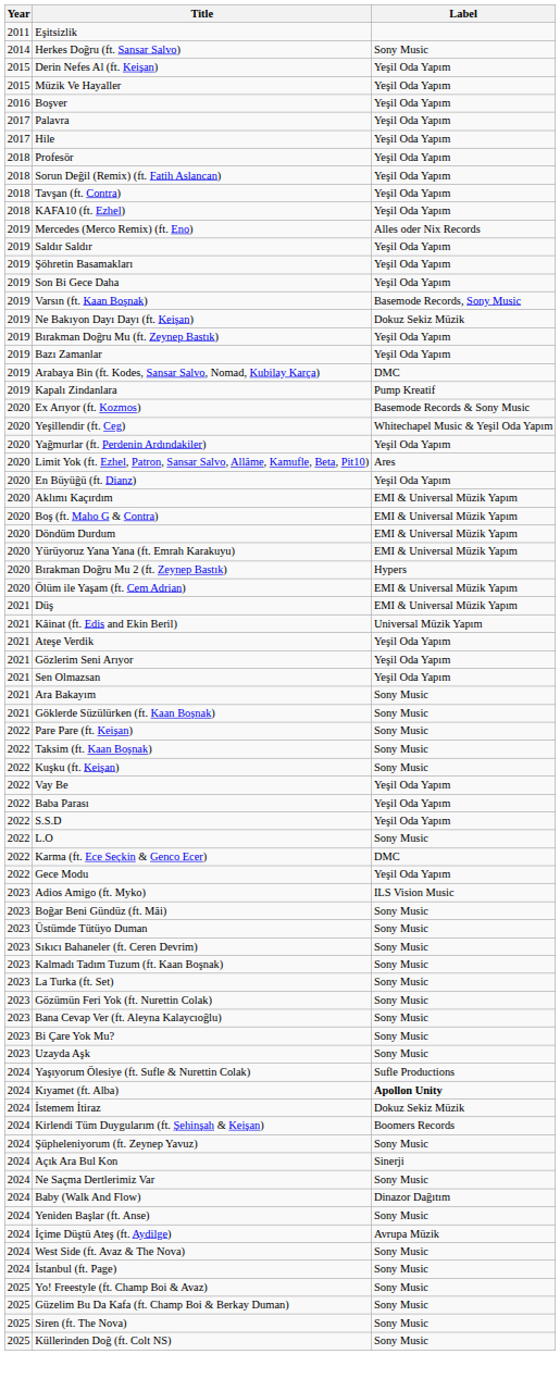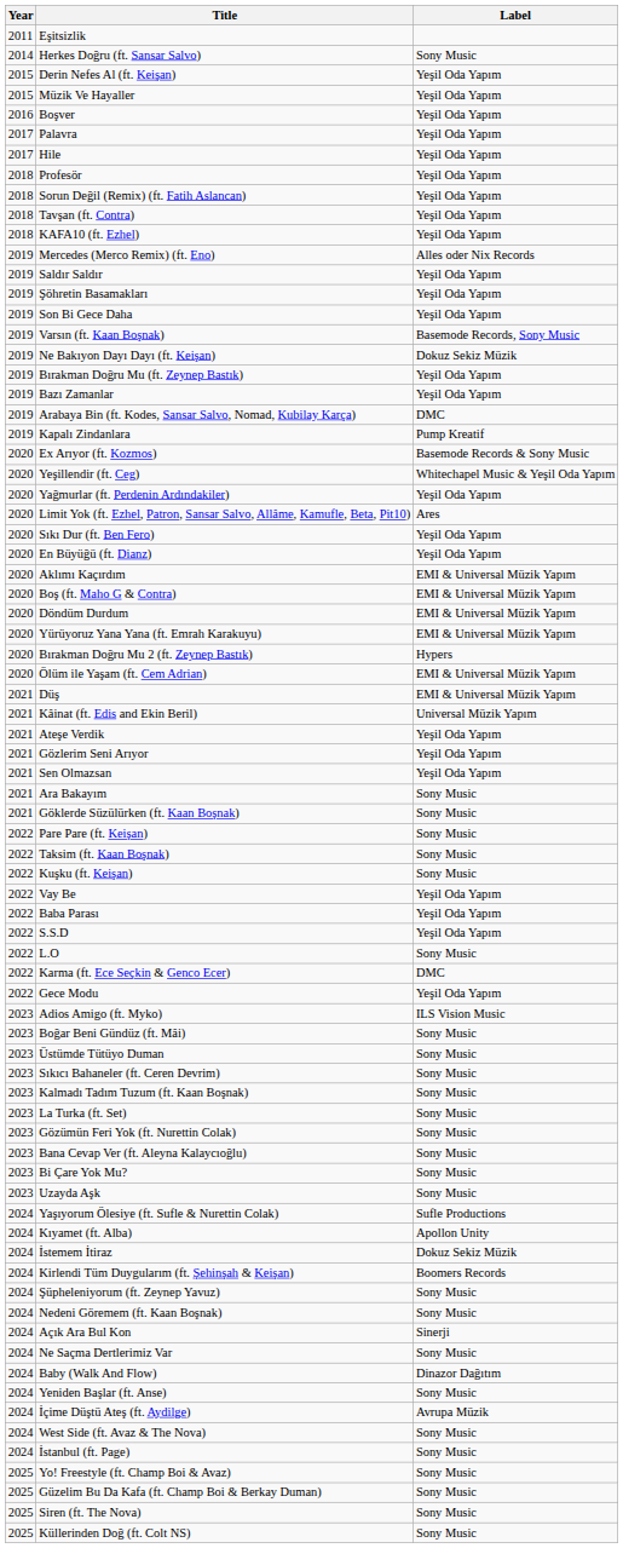+ row: 2020 | Sıkı Dur (ft. Ben Fero) | Yeşil Oda Yapım
Kıyamet (ft. Alba) | Label: bold -> normal
+ row: 2024 | Nedeni Göremem (ft. Kaan Boşnak) | Sony Music
